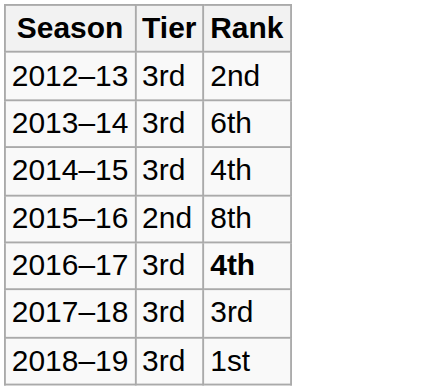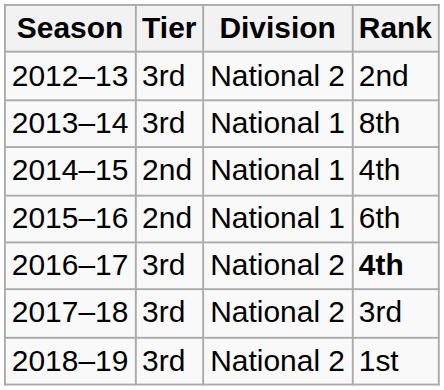+ column: Division | National 2 | National 1 | National 1 | National 1 | National 2 | National 2 | National 2
2013–14 | Rank: 6th -> 8th
2014–15 | Tier: 3rd -> 2nd
2015–16 | Rank: 8th -> 6th
